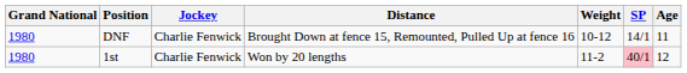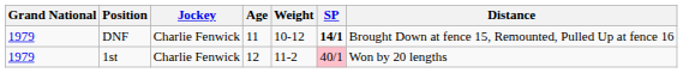columns swapped: Age <-> Distance
DNF | Grand National: 1980 -> 1979
DNF | SP: normal -> bold
1st | Grand National: 1980 -> 1979
